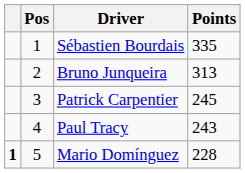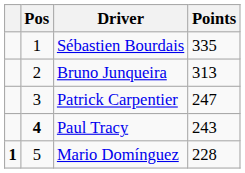Patrick Carpentier | Points: 245 -> 247
Paul Tracy | Pos: normal -> bold
